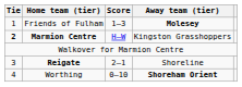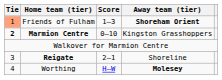Friends of Fulham | Tie: no background -> lightsalmon background
Friends of Fulham | Away team (tier): Molesey -> Shoreham Orient
Marmion Centre | Score: H–W -> 0–10
Worthing | Score: 0–10 -> H–W
Worthing | Away team (tier): Shoreham Orient -> Molesey
